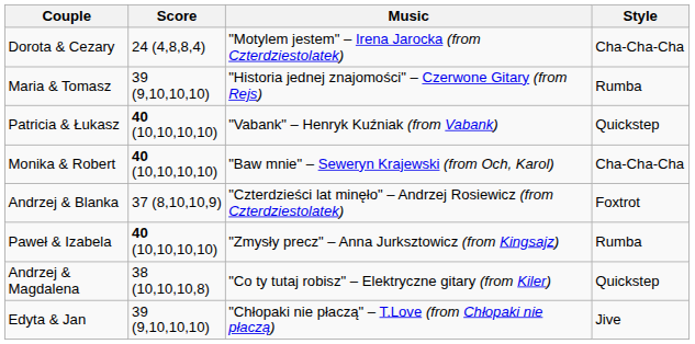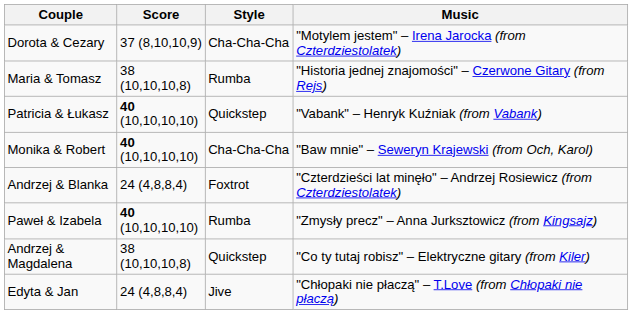columns swapped: Style <-> Music
Dorota & Cezary | Score: 24 (4,8,8,4) -> 37 (8,10,10,9)
Maria & Tomasz | Score: 39 (9,10,10,10) -> 38 (10,10,10,8)
Andrzej & Blanka | Score: 37 (8,10,10,9) -> 24 (4,8,8,4)
Edyta & Jan | Score: 39 (9,10,10,10) -> 24 (4,8,8,4)
